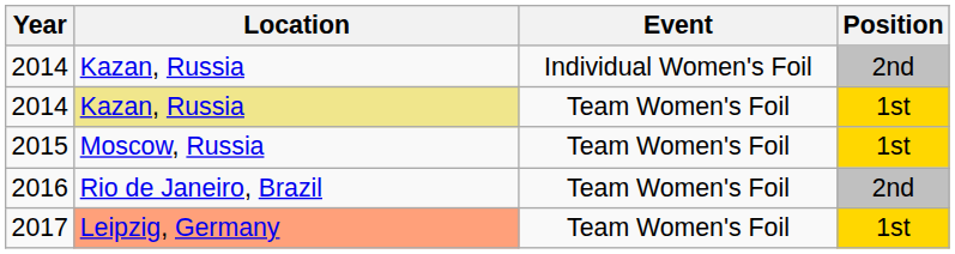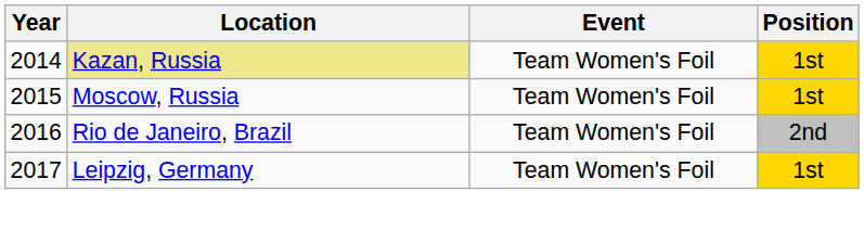- row: 2014 | Kazan, Russia | Individual Women's Foil | 2nd
2017 | Location: lightsalmon background -> no background
